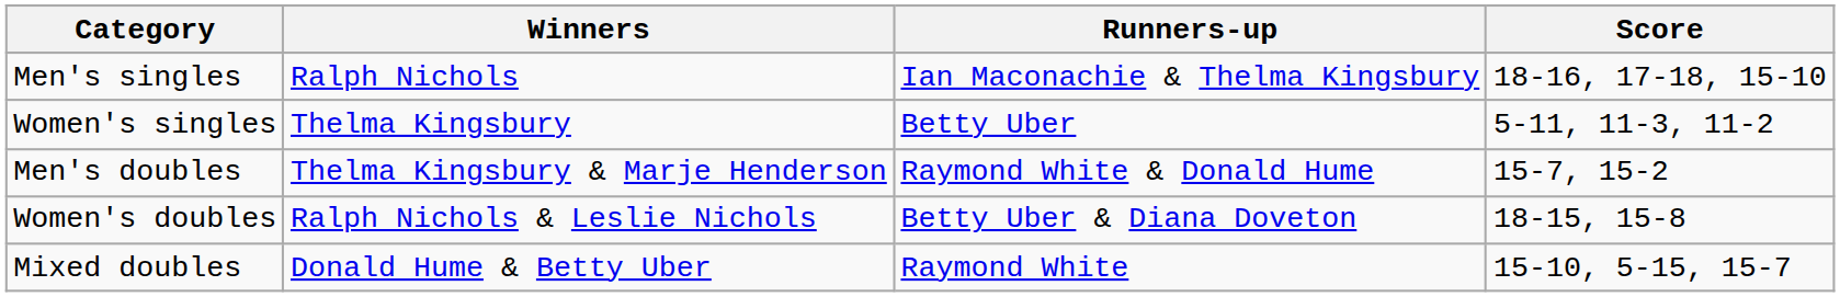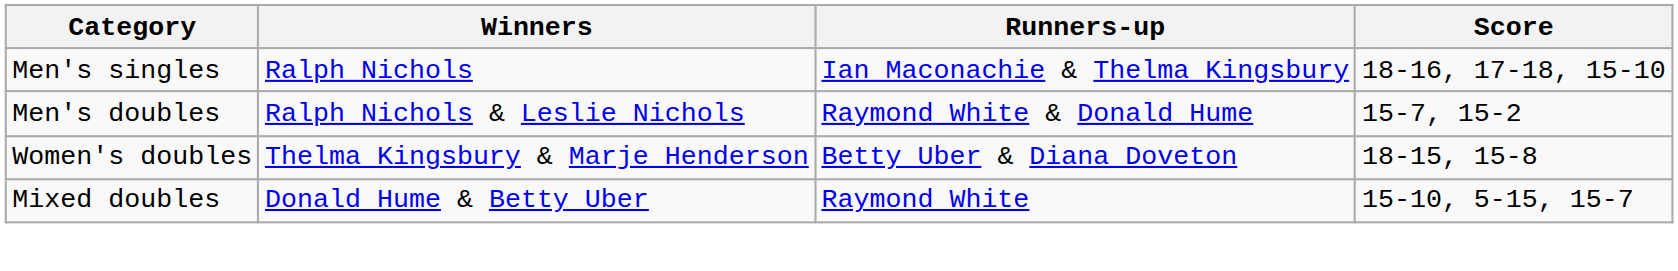- row: Women's singles | Thelma Kingsbury | Betty Uber | 5-11, 11-3, 11-2
Men's doubles | Winners: Thelma Kingsbury & Marje Henderson -> Ralph Nichols & Leslie Nichols
Women's doubles | Winners: Ralph Nichols & Leslie Nichols -> Thelma Kingsbury & Marje Henderson
